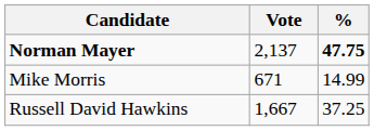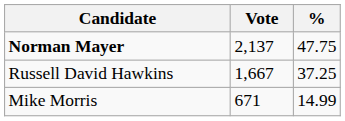Norman Mayer | %: bold -> normal
rows swapped: Russell David Hawkins <-> Mike Morris
